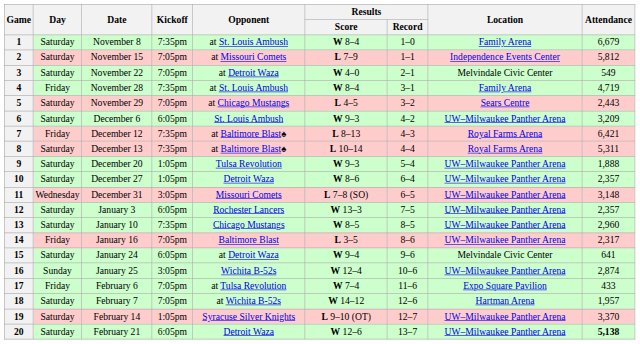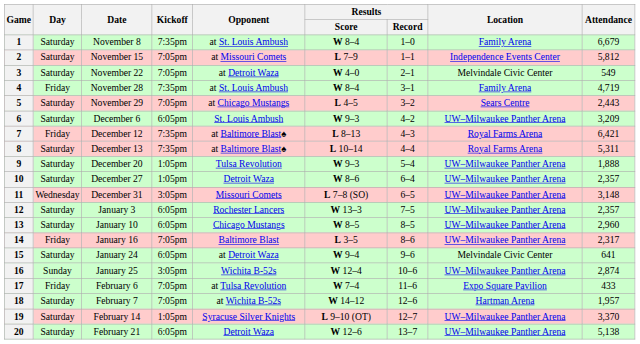13 | Kickoff: 7:35pm -> 6:05pm
20 | Attendance: bold -> normal
